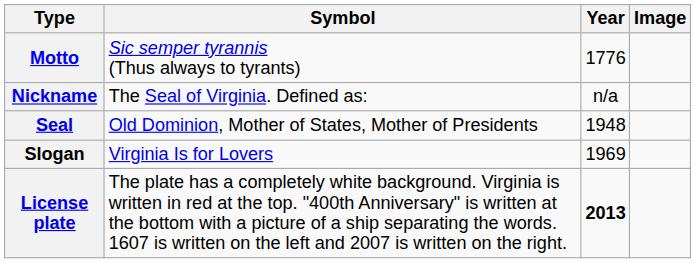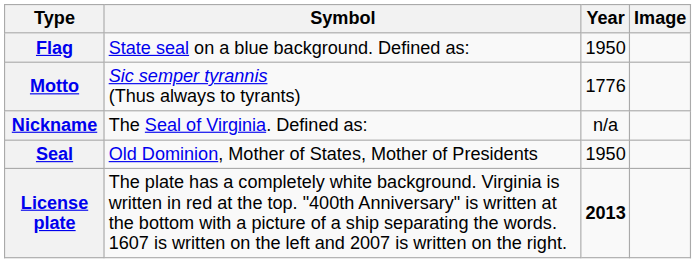+ row: Flag | State seal on a blue background. Defined as: | 1950
Seal | Year: 1948 -> 1950
- row: Slogan | Virginia Is for Lovers | 1969
